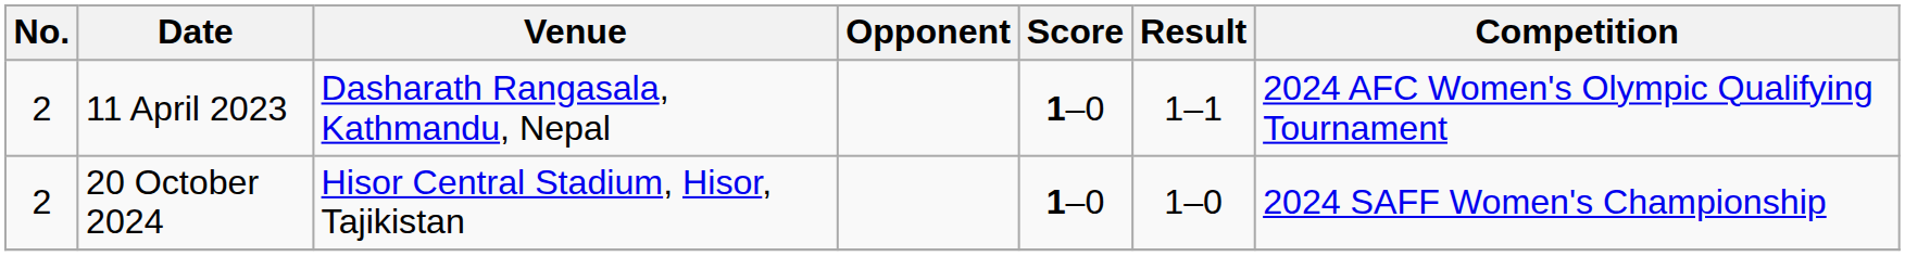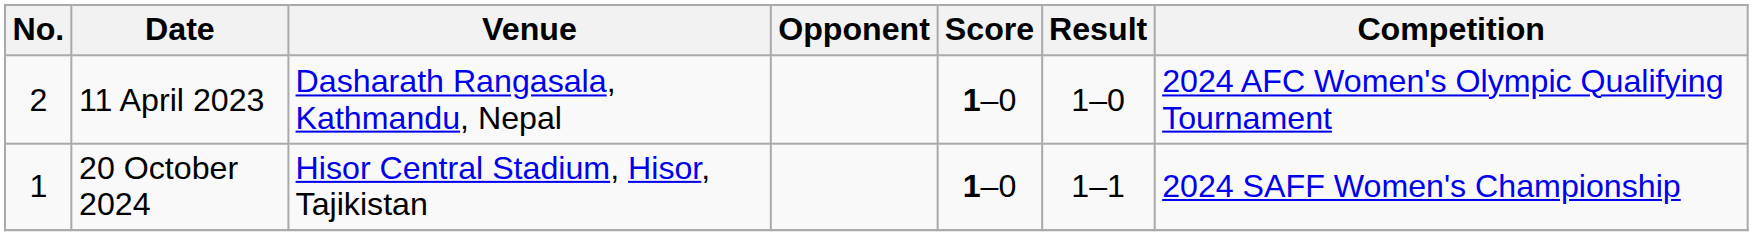11 April 2023 | Result: 1–1 -> 1–0
20 October 2024 | No.: 2 -> 1
20 October 2024 | Result: 1–0 -> 1–1
